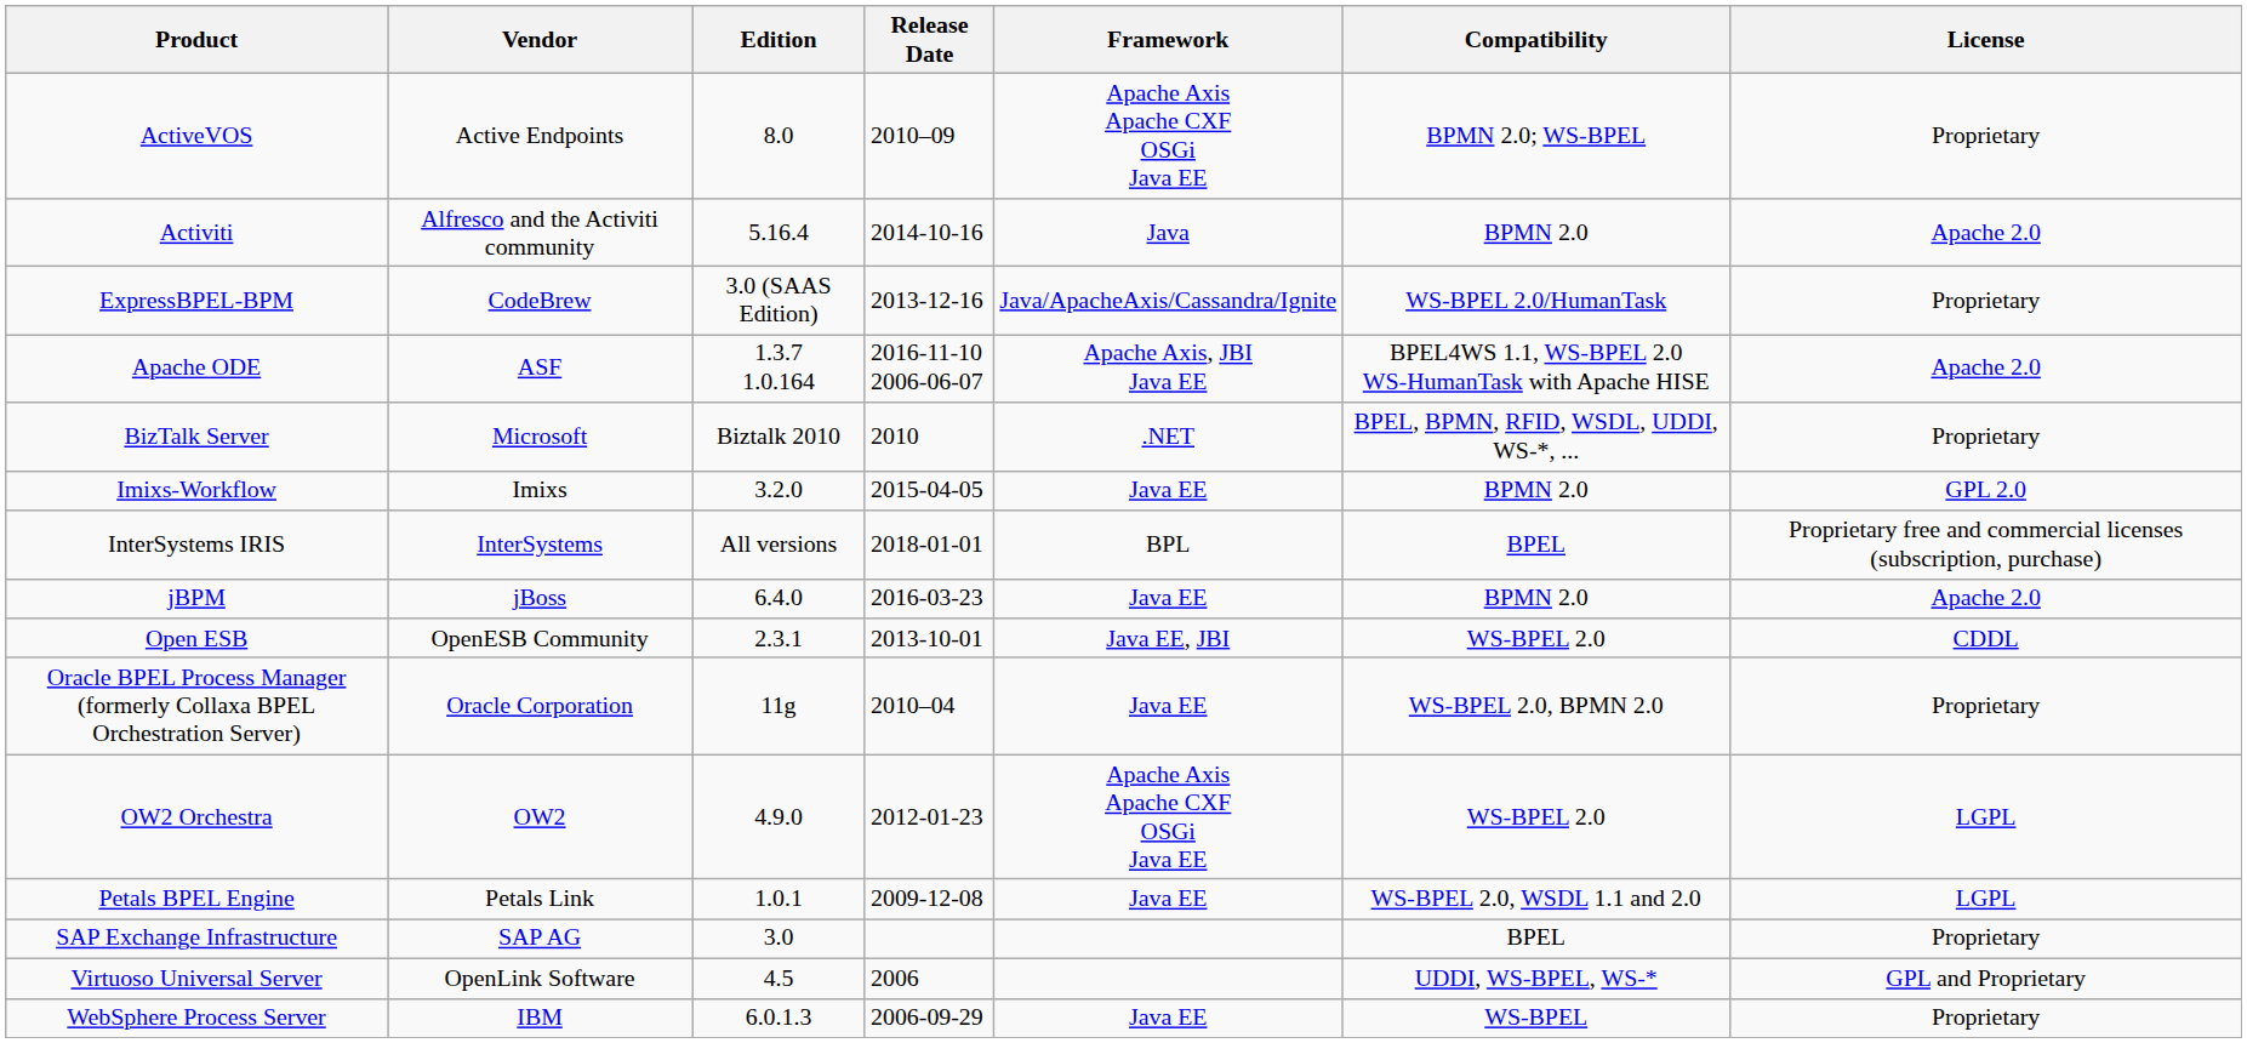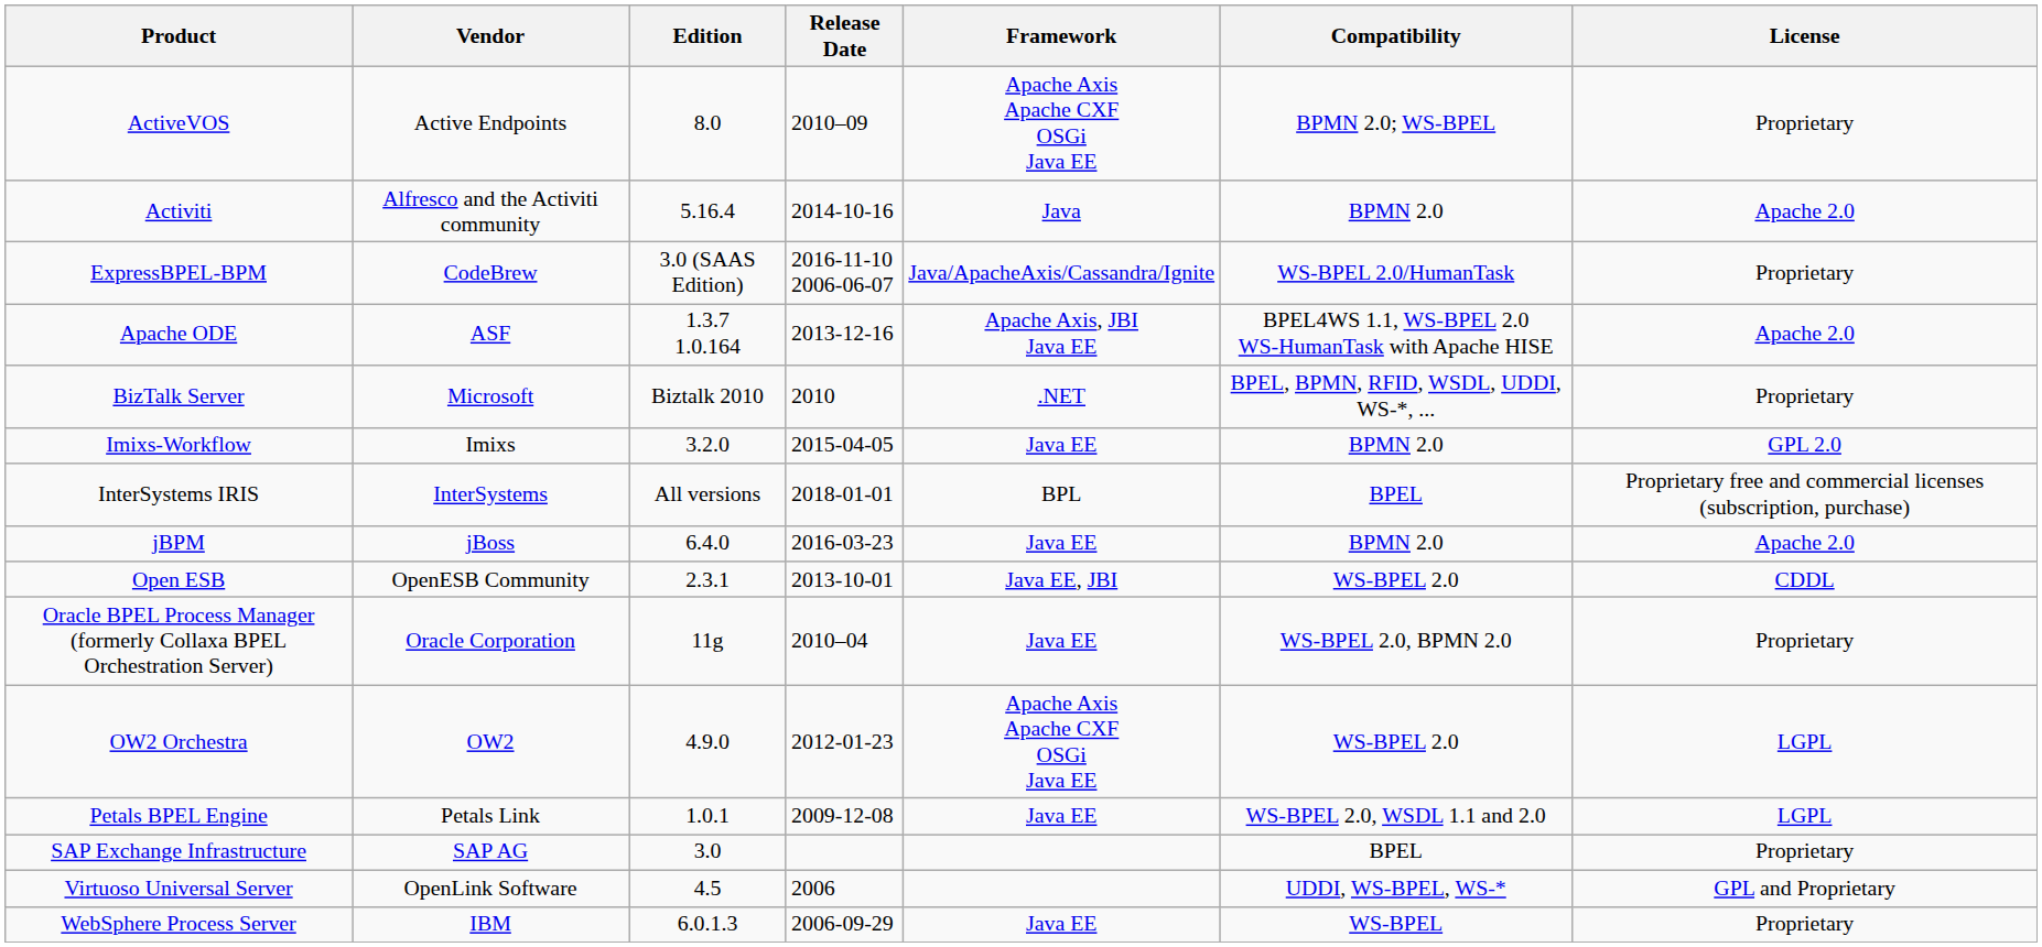ExpressBPEL-BPM | Release Date: 2013-12-16 -> 2016-11-10 2006-06-07
Apache ODE | Release Date: 2016-11-10 2006-06-07 -> 2013-12-16
